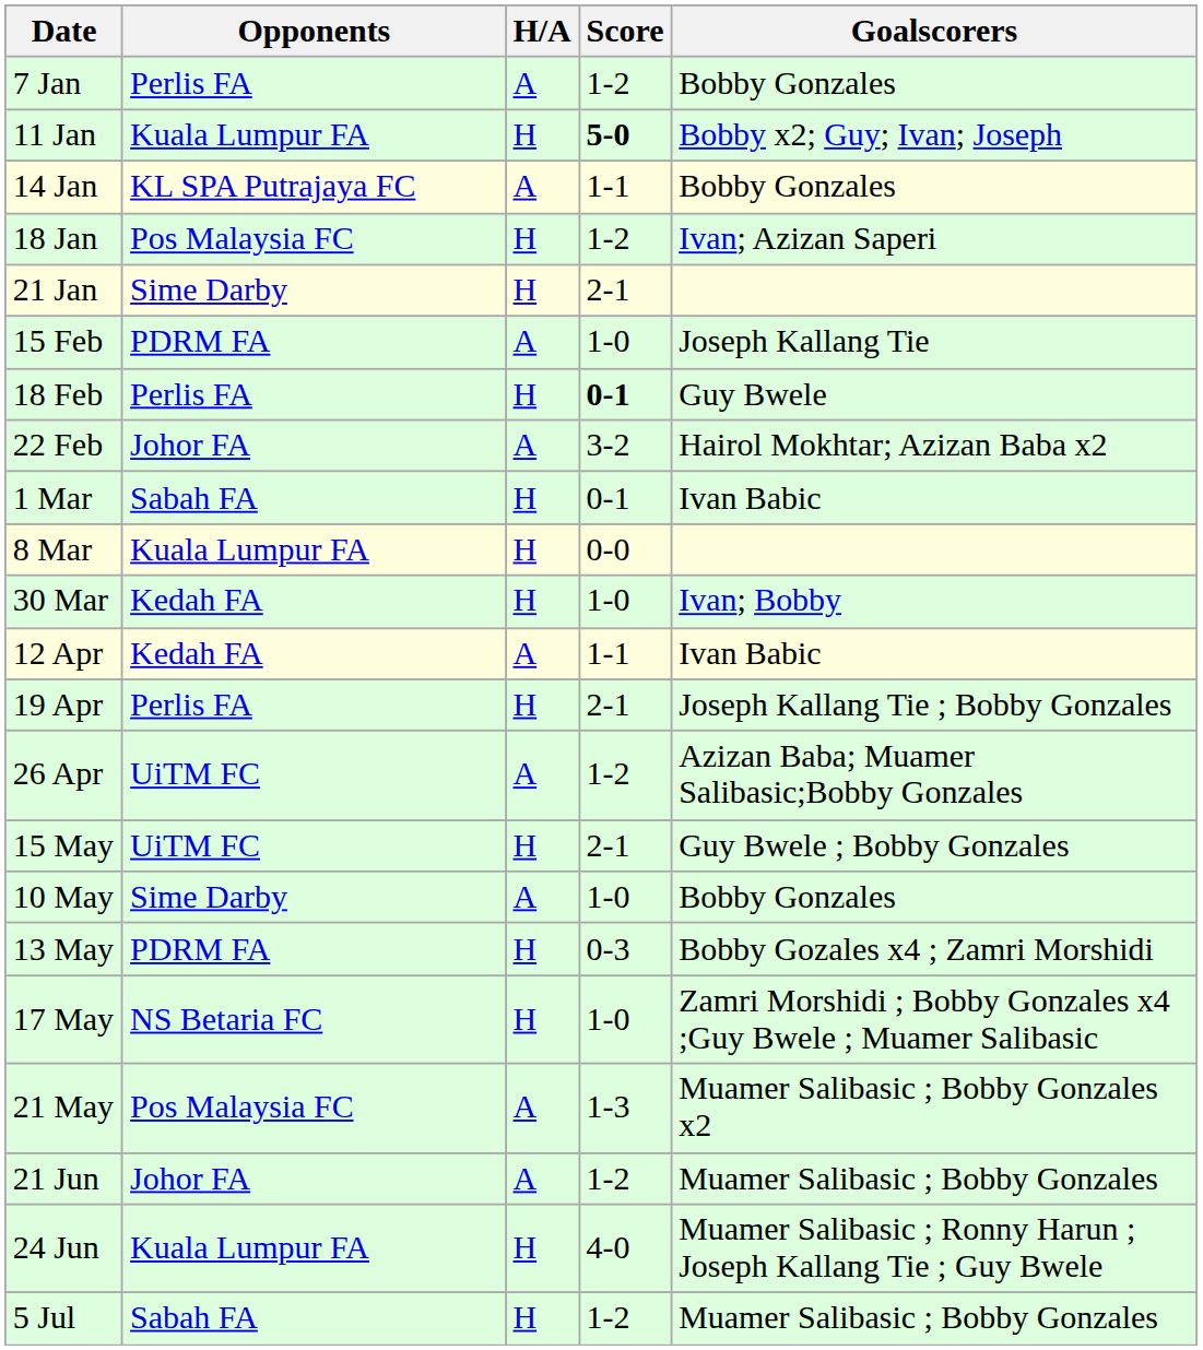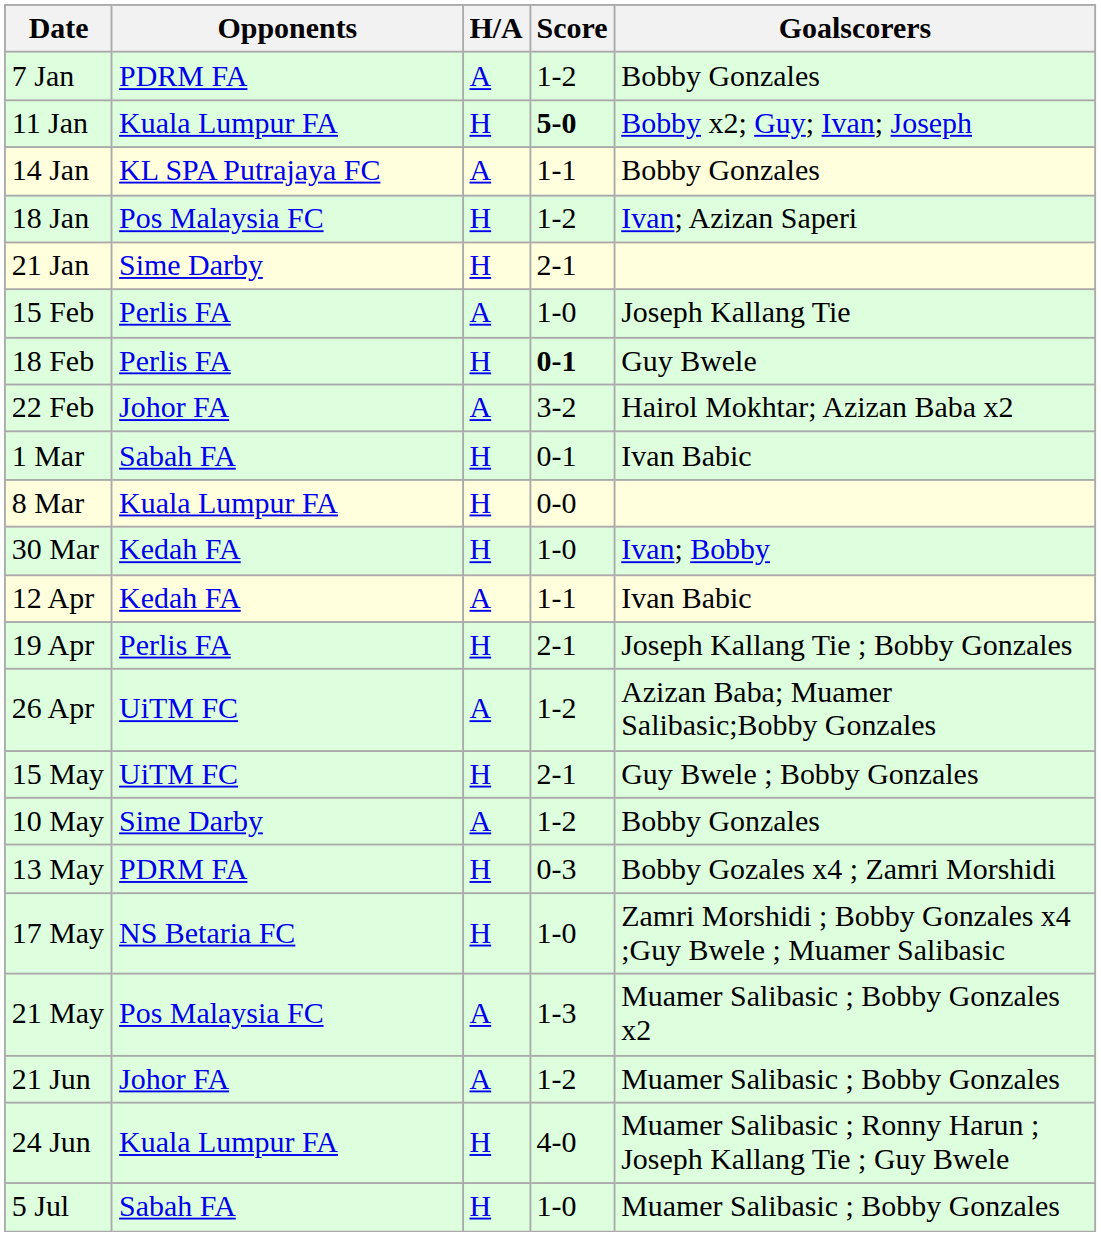7 Jan | Opponents: Perlis FA -> PDRM FA
15 Feb | Opponents: PDRM FA -> Perlis FA
10 May | Score: 1-0 -> 1-2
5 Jul | Score: 1-2 -> 1-0
